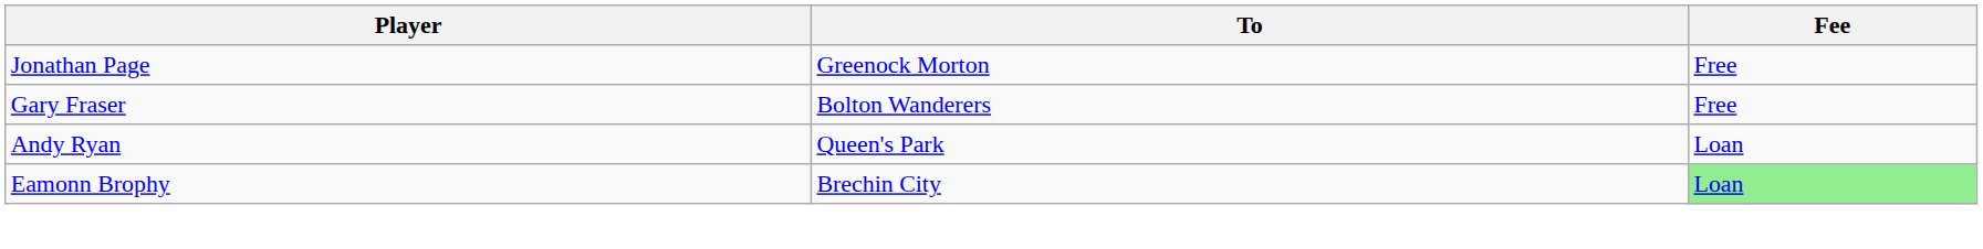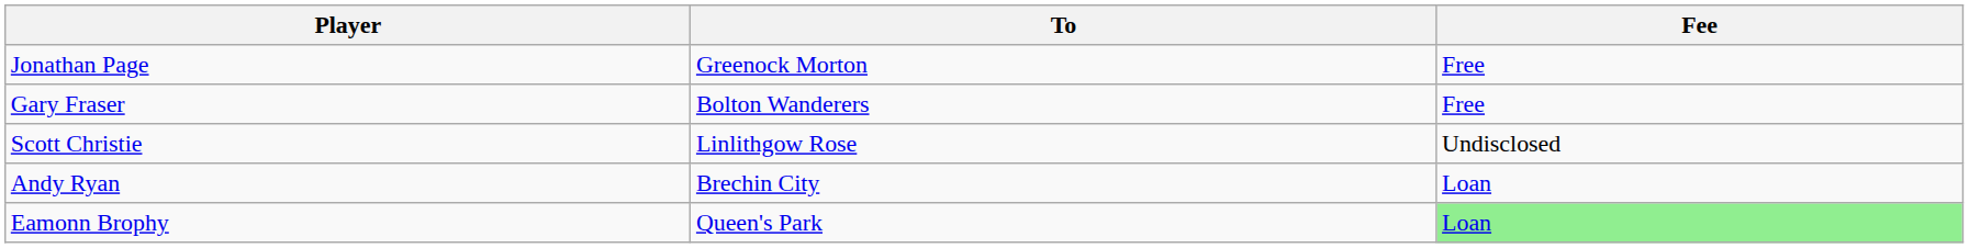+ row: Scott Christie | Linlithgow Rose | Undisclosed
Andy Ryan | To: Queen's Park -> Brechin City
Eamonn Brophy | To: Brechin City -> Queen's Park
